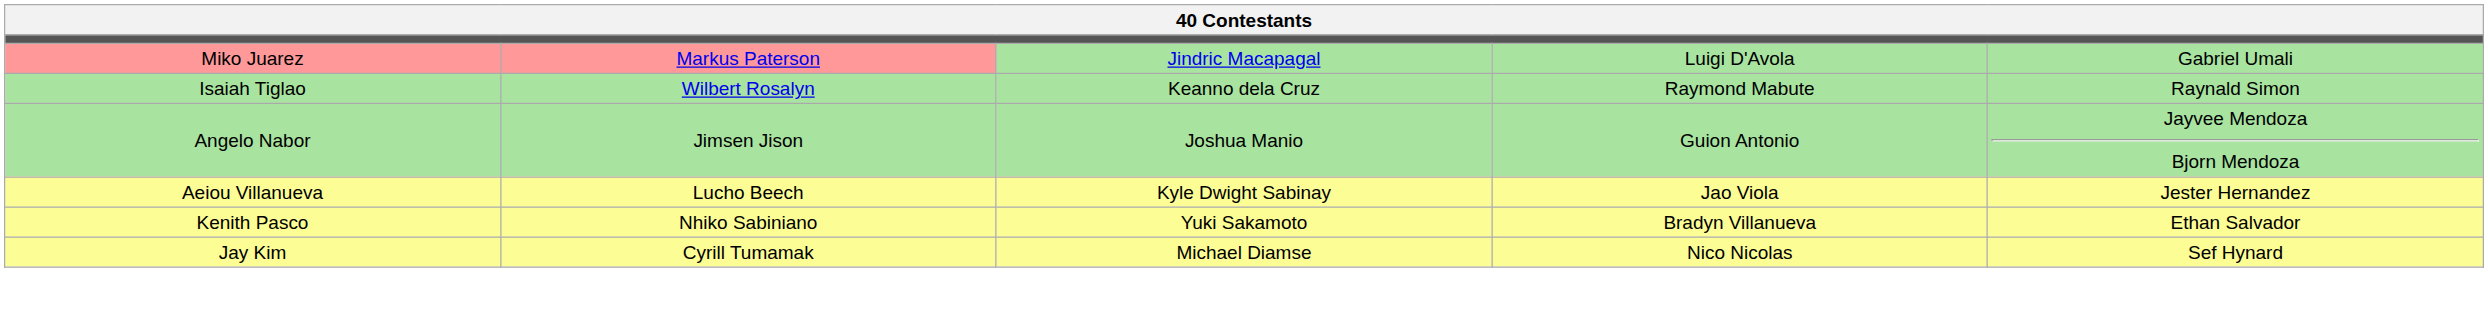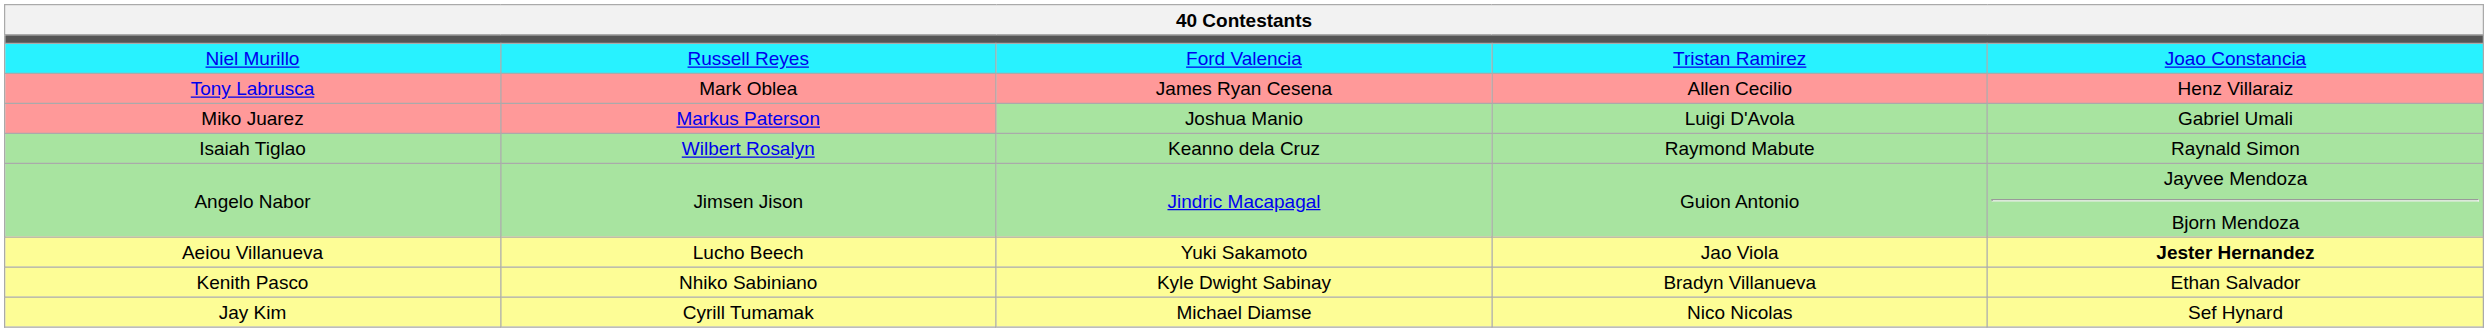+ row: Niel Murillo | Russell Reyes | Ford Valencia | Tristan Ramirez | Joao Constancia
+ row: Tony Labrusca | Mark Oblea | James Ryan Cesena | Allen Cecilio | Henz Villaraiz
Miko Juarez | column 3: Jindric Macapagal -> Joshua Manio
Angelo Nabor | column 3: Joshua Manio -> Jindric Macapagal
Aeiou Villanueva | column 3: Kyle Dwight Sabinay -> Yuki Sakamoto
Aeiou Villanueva | column 5: normal -> bold
Kenith Pasco | column 3: Yuki Sakamoto -> Kyle Dwight Sabinay
